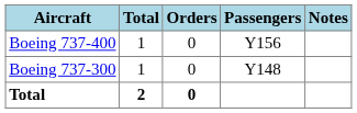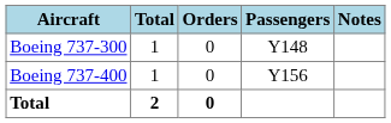rows swapped: Boeing 737-300 <-> Boeing 737-400
